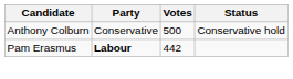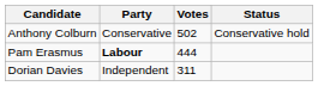Anthony Colburn | Votes: 500 -> 502
Pam Erasmus | Votes: 442 -> 444
+ row: Dorian Davies | Independent | 311
